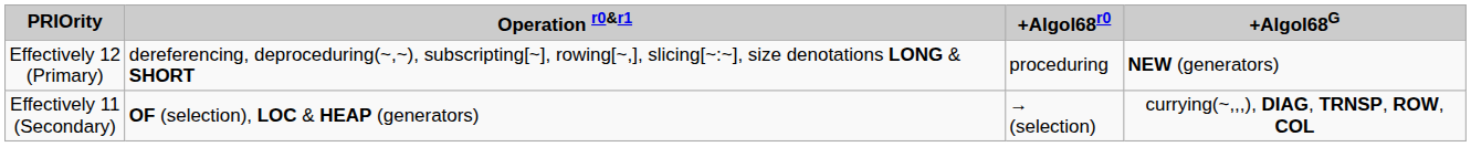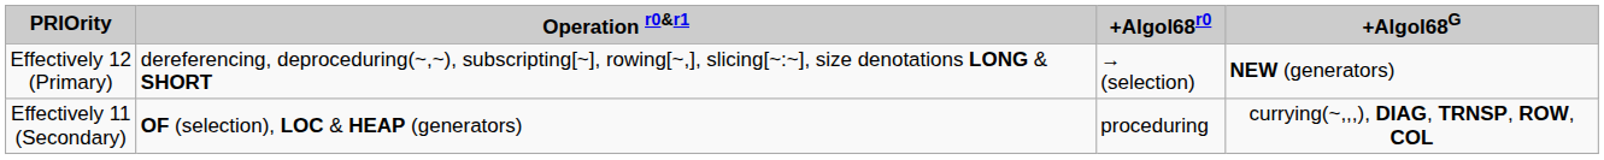Effectively 12 (Primary) | +Algol68r0: proceduring -> → (selection)
Effectively 11 (Secondary) | +Algol68r0: → (selection) -> proceduring
